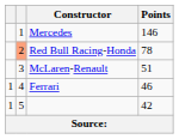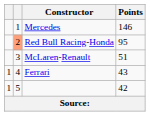Red Bull Racing-Honda | Points: 78 -> 95
Ferrari | Points: 46 -> 43
